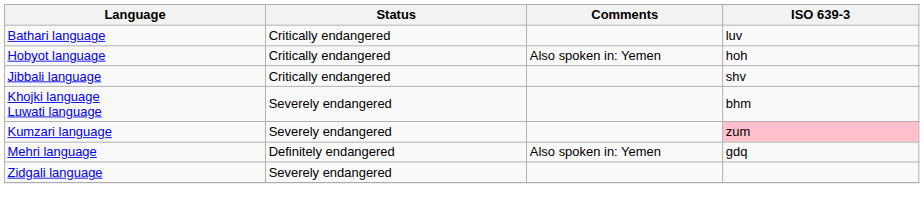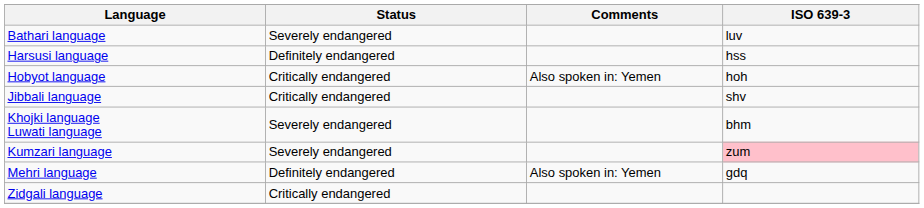Bathari language | Status: Critically endangered -> Severely endangered
+ row: Harsusi language | Definitely endangered | hss
Zidgali language | Status: Severely endangered -> Critically endangered
